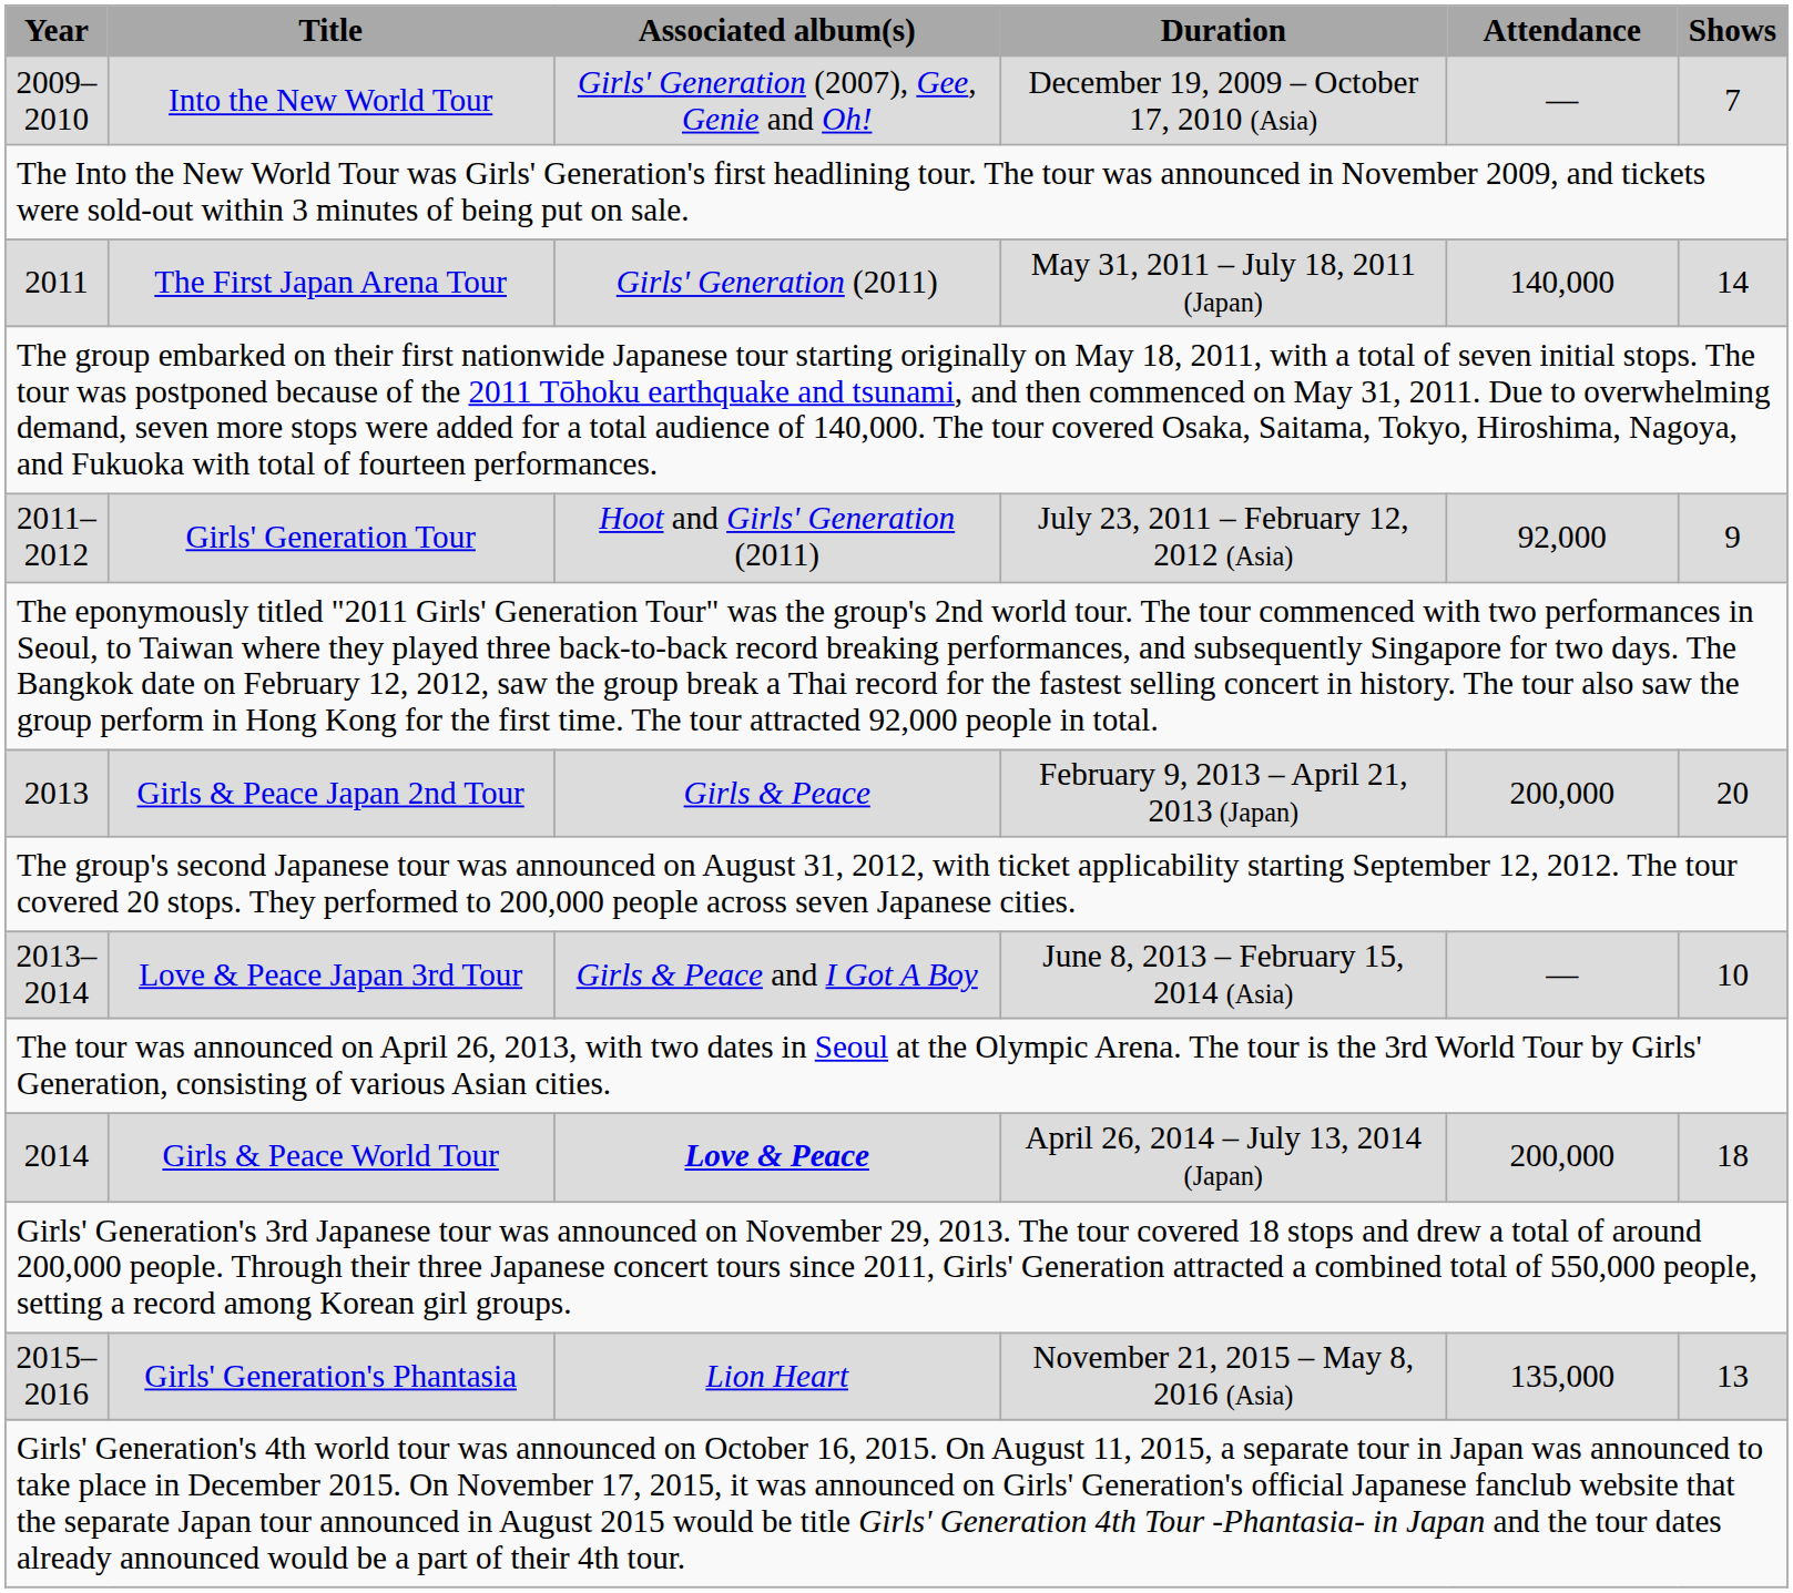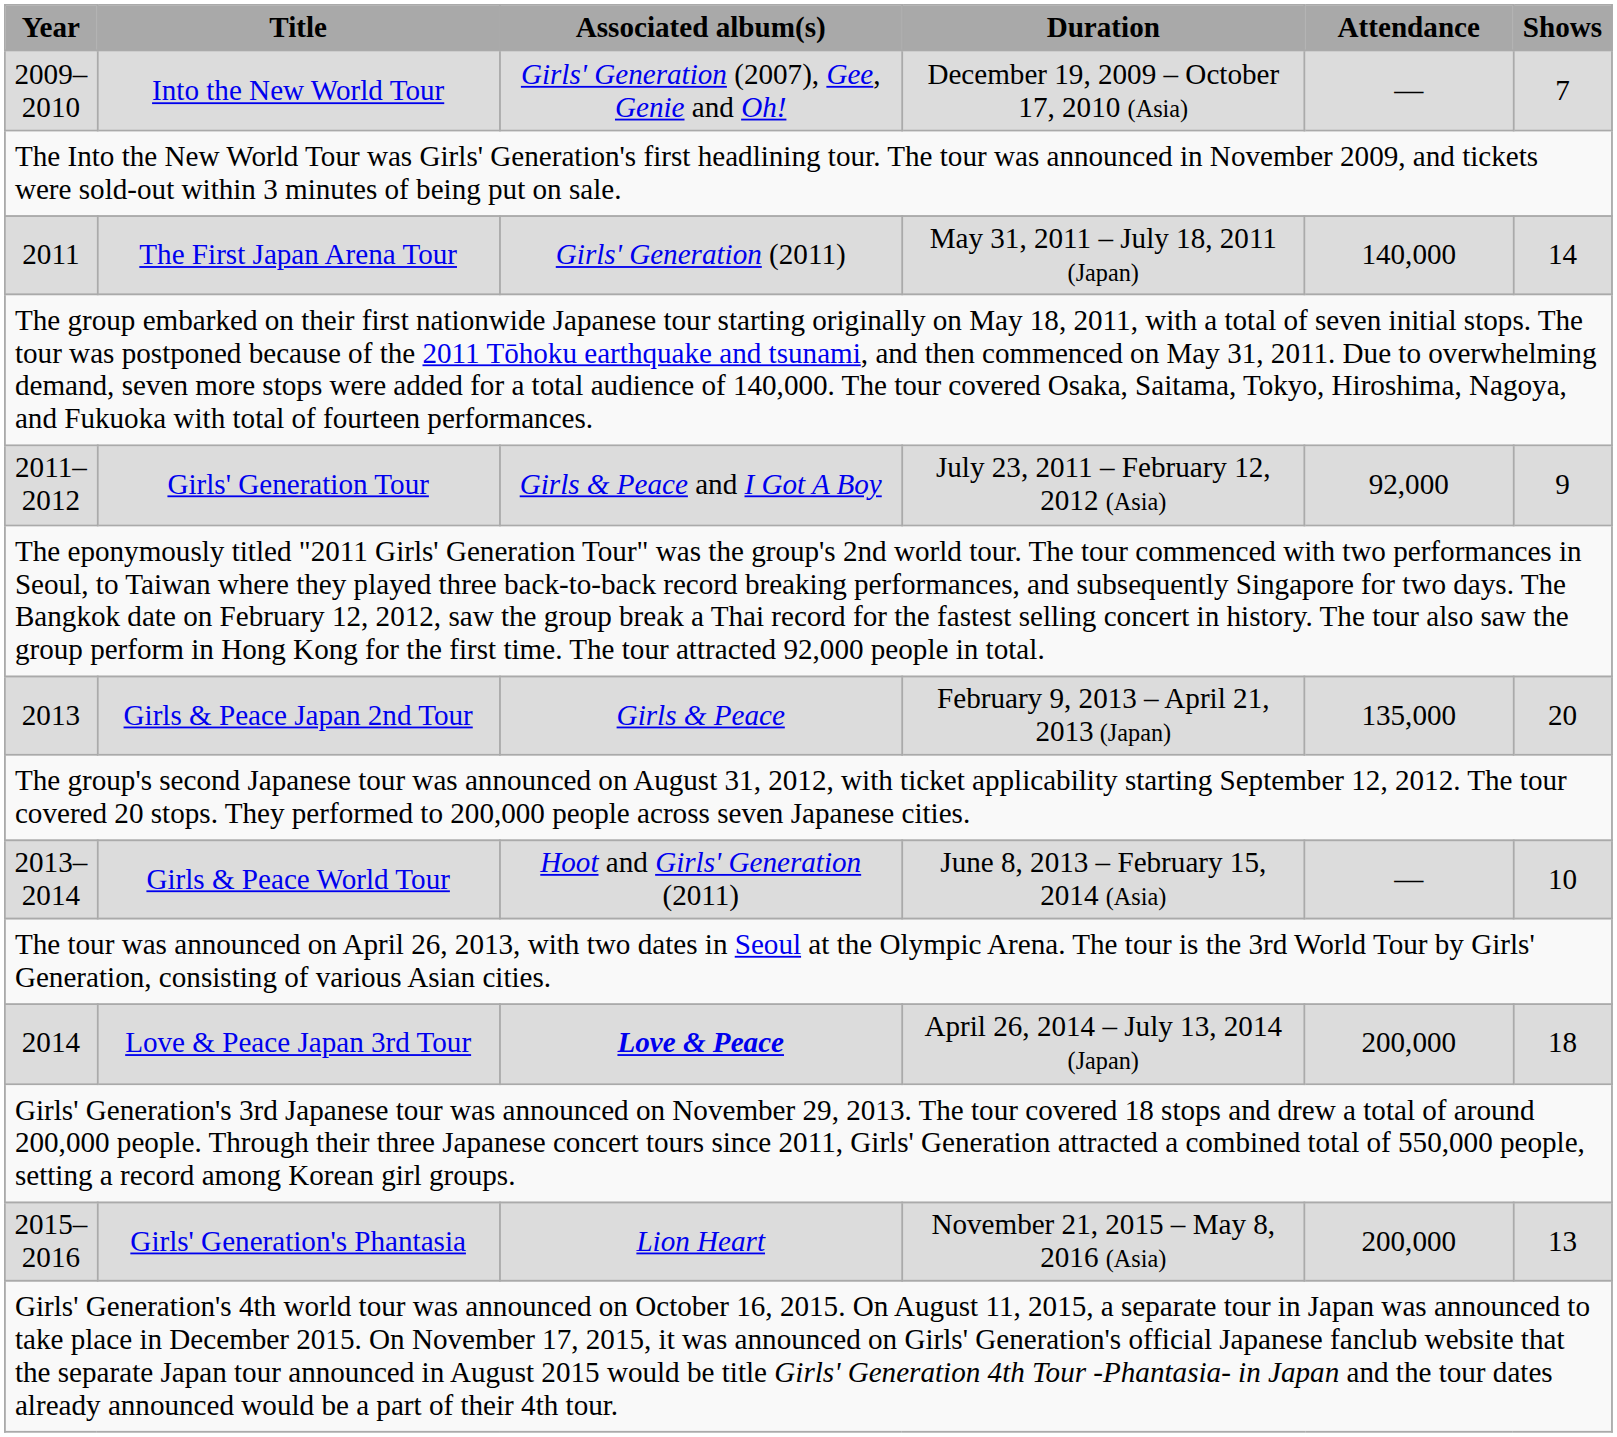2011–2012 | Associated album(s): Hoot and Girls' Generation (2011) -> Girls & Peace and I Got A Boy
2013 | Attendance: 200,000 -> 135,000
2013–2014 | Title: Love & Peace Japan 3rd Tour -> Girls & Peace World Tour
2013–2014 | Associated album(s): Girls & Peace and I Got A Boy -> Hoot and Girls' Generation (2011)
2014 | Title: Girls & Peace World Tour -> Love & Peace Japan 3rd Tour
2015–2016 | Attendance: 135,000 -> 200,000
